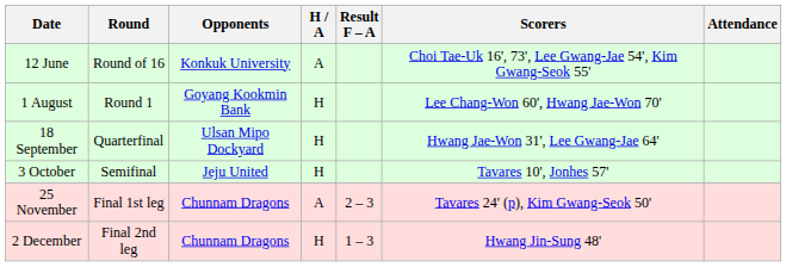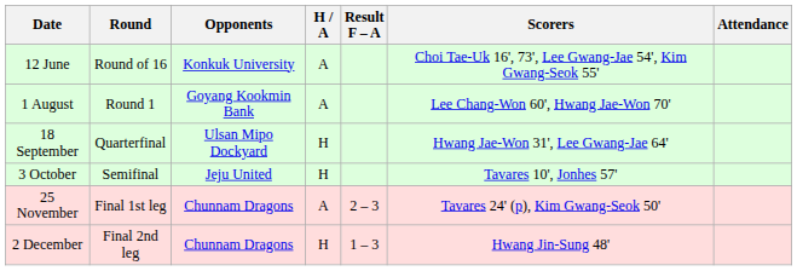1 August | H / A: H -> A
